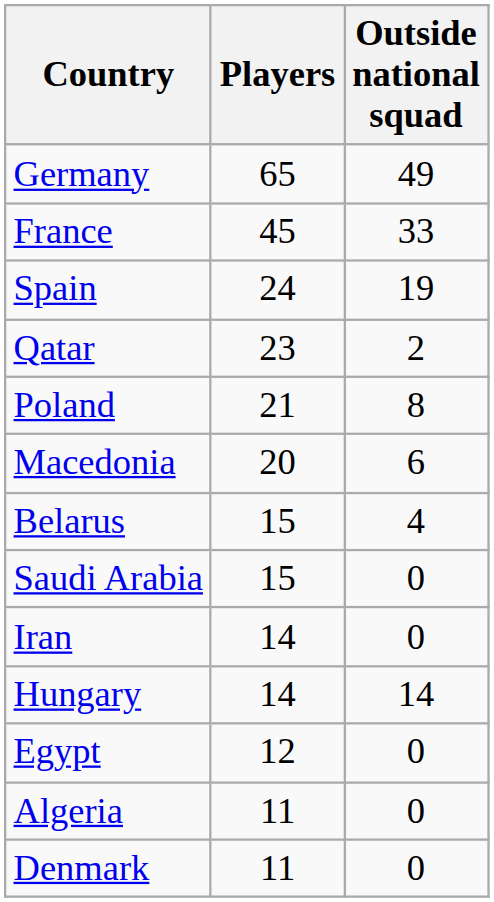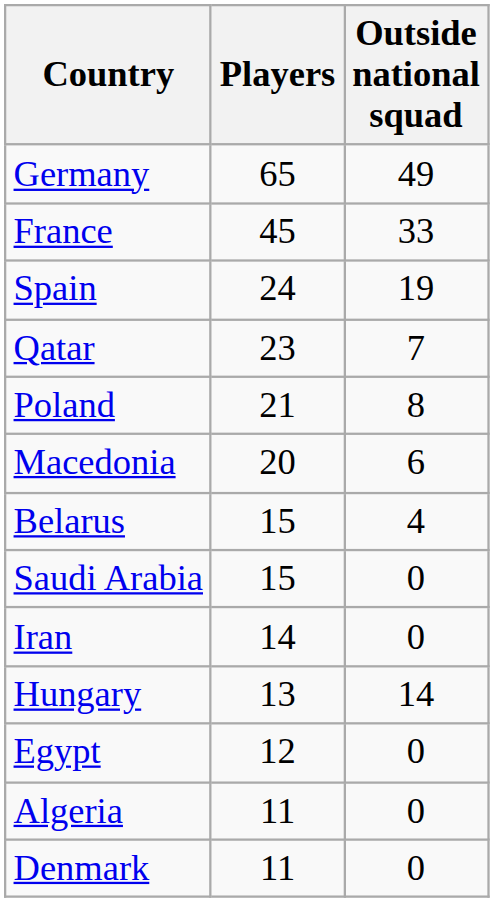Qatar | Outside national squad: 2 -> 7
Hungary | Players: 14 -> 13
